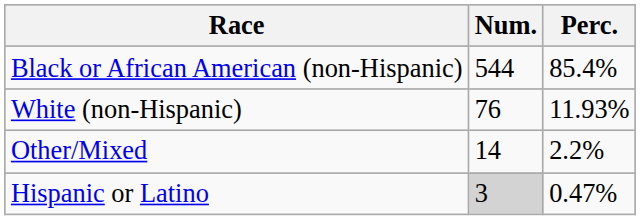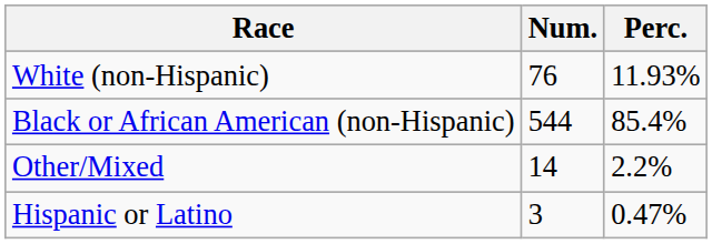rows swapped: White (non-Hispanic) <-> Black or African American (non-Hispanic)
Hispanic or Latino | Num.: lightgrey background -> no background
